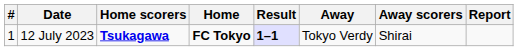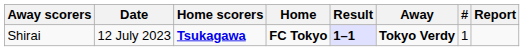columns swapped: # <-> Away scorers
12 July 2023 | Away: normal -> bold
